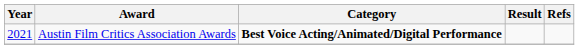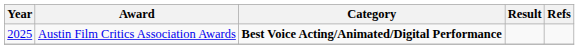Austin Film Critics Association Awards | Year: 2021 -> 2025
